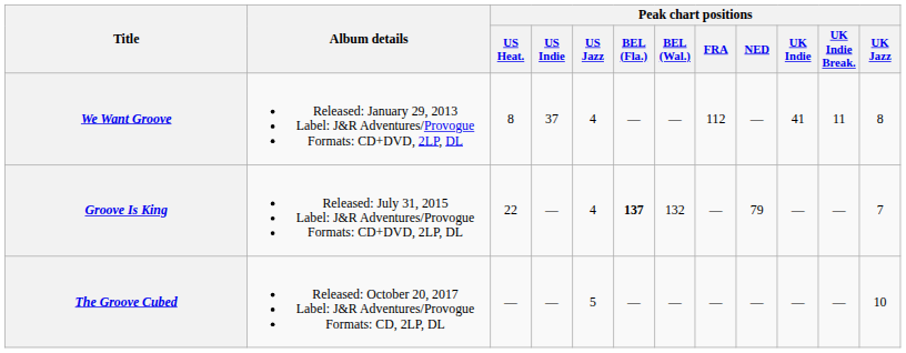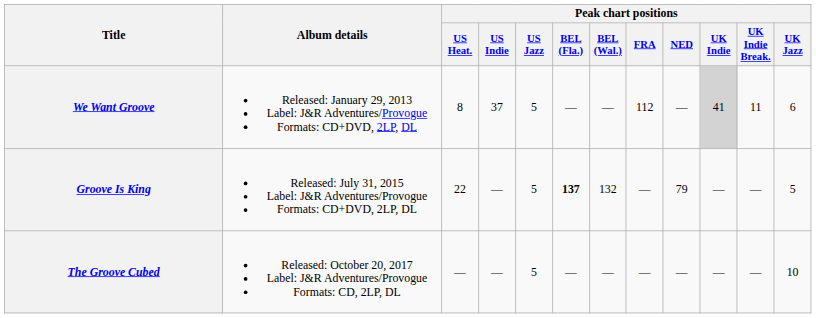We Want Groove | Peak chart positions / US Jazz: 4 -> 5
We Want Groove | Peak chart positions / UK Indie: no background -> lightgrey background
We Want Groove | Peak chart positions / UK Jazz: 8 -> 6
Groove Is King | Peak chart positions / US Jazz: 4 -> 5
Groove Is King | Peak chart positions / UK Jazz: 7 -> 5
